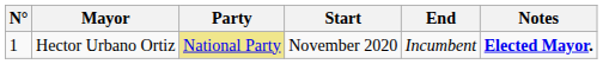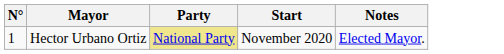- column: End | Incumbent
Hector Urbano Ortiz | Notes: bold -> normal
